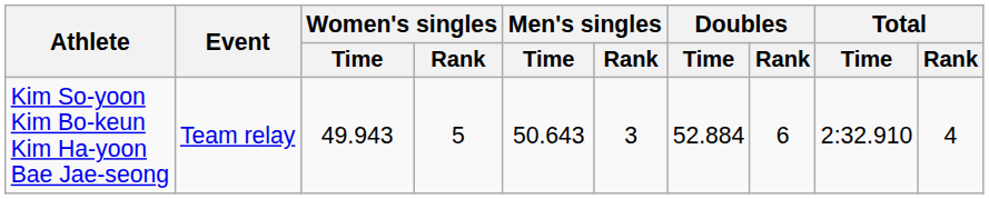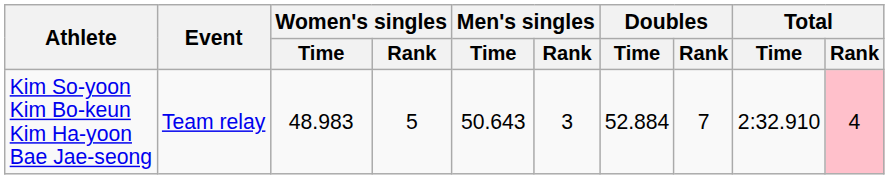Kim So-yoon Kim Bo-keun Kim Ha-yoon Bae Jae-seong | Women's singles / Time: 49.943 -> 48.983
Kim So-yoon Kim Bo-keun Kim Ha-yoon Bae Jae-seong | Doubles / Rank: 6 -> 7
Kim So-yoon Kim Bo-keun Kim Ha-yoon Bae Jae-seong | Total / Rank: no background -> pink background
